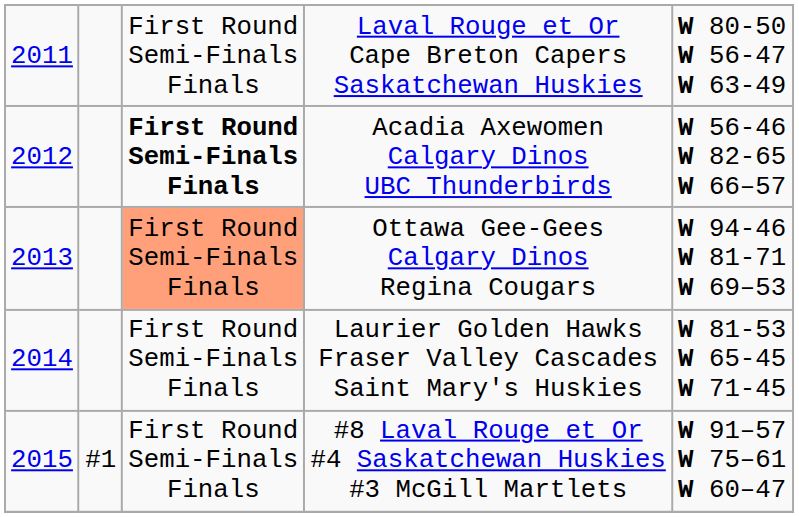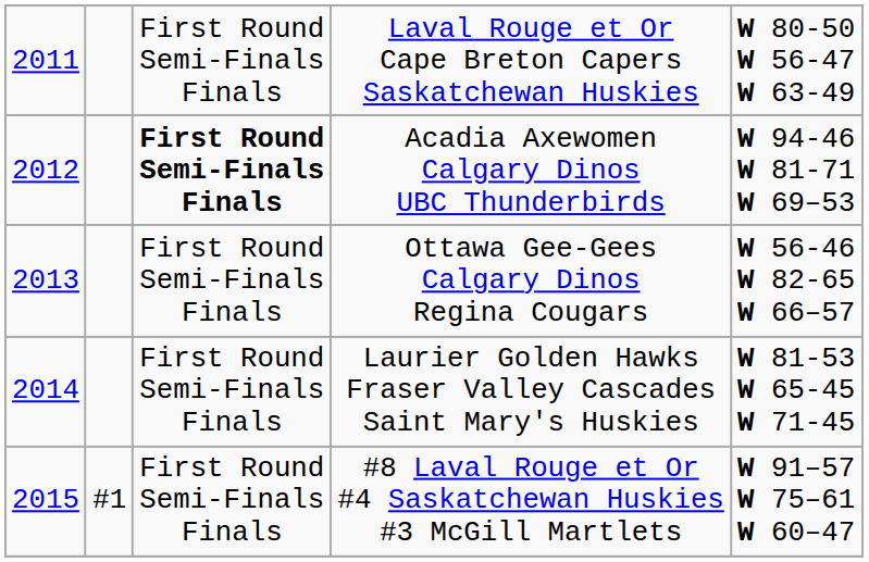Acadia Axewomen Calgary Dinos UBC Thunderbirds | column 5: W 56-46 W 82-65 W 66–57 -> W 94-46 W 81-71 W 69–53
Ottawa Gee-Gees Calgary Dinos Regina Cougars | column 3: lightsalmon background -> no background
Ottawa Gee-Gees Calgary Dinos Regina Cougars | column 5: W 94-46 W 81-71 W 69–53 -> W 56-46 W 82-65 W 66–57
